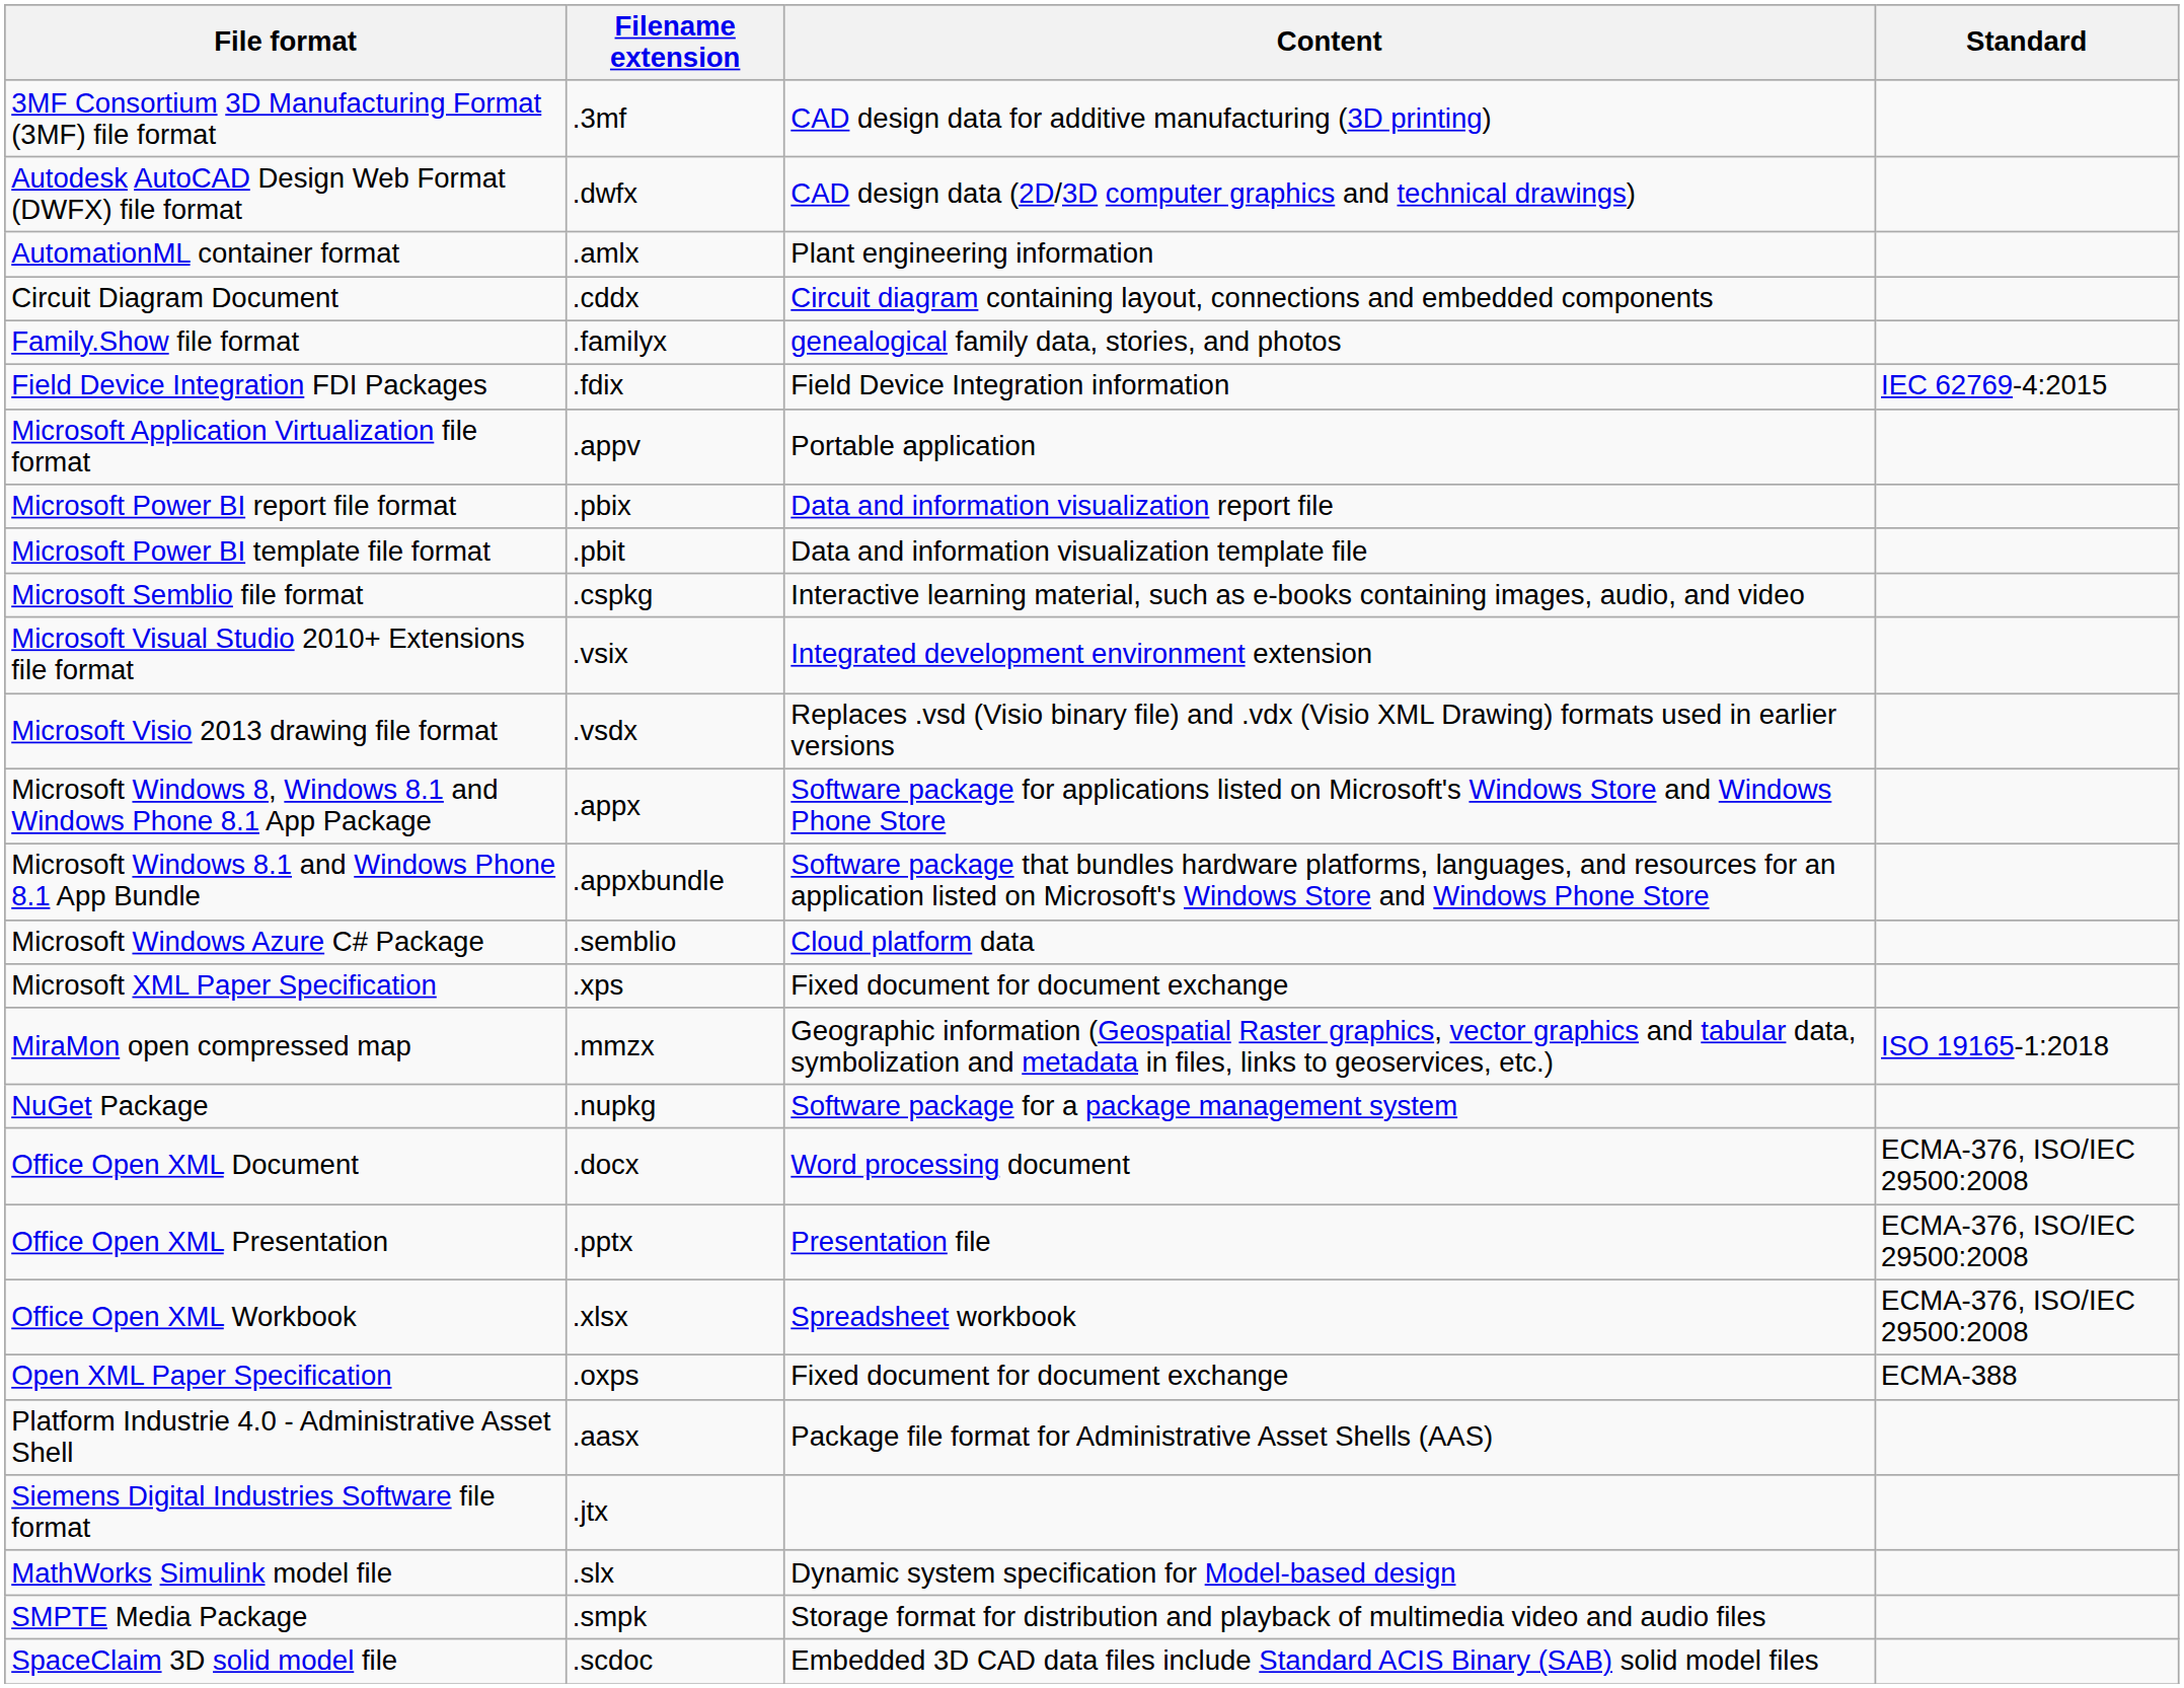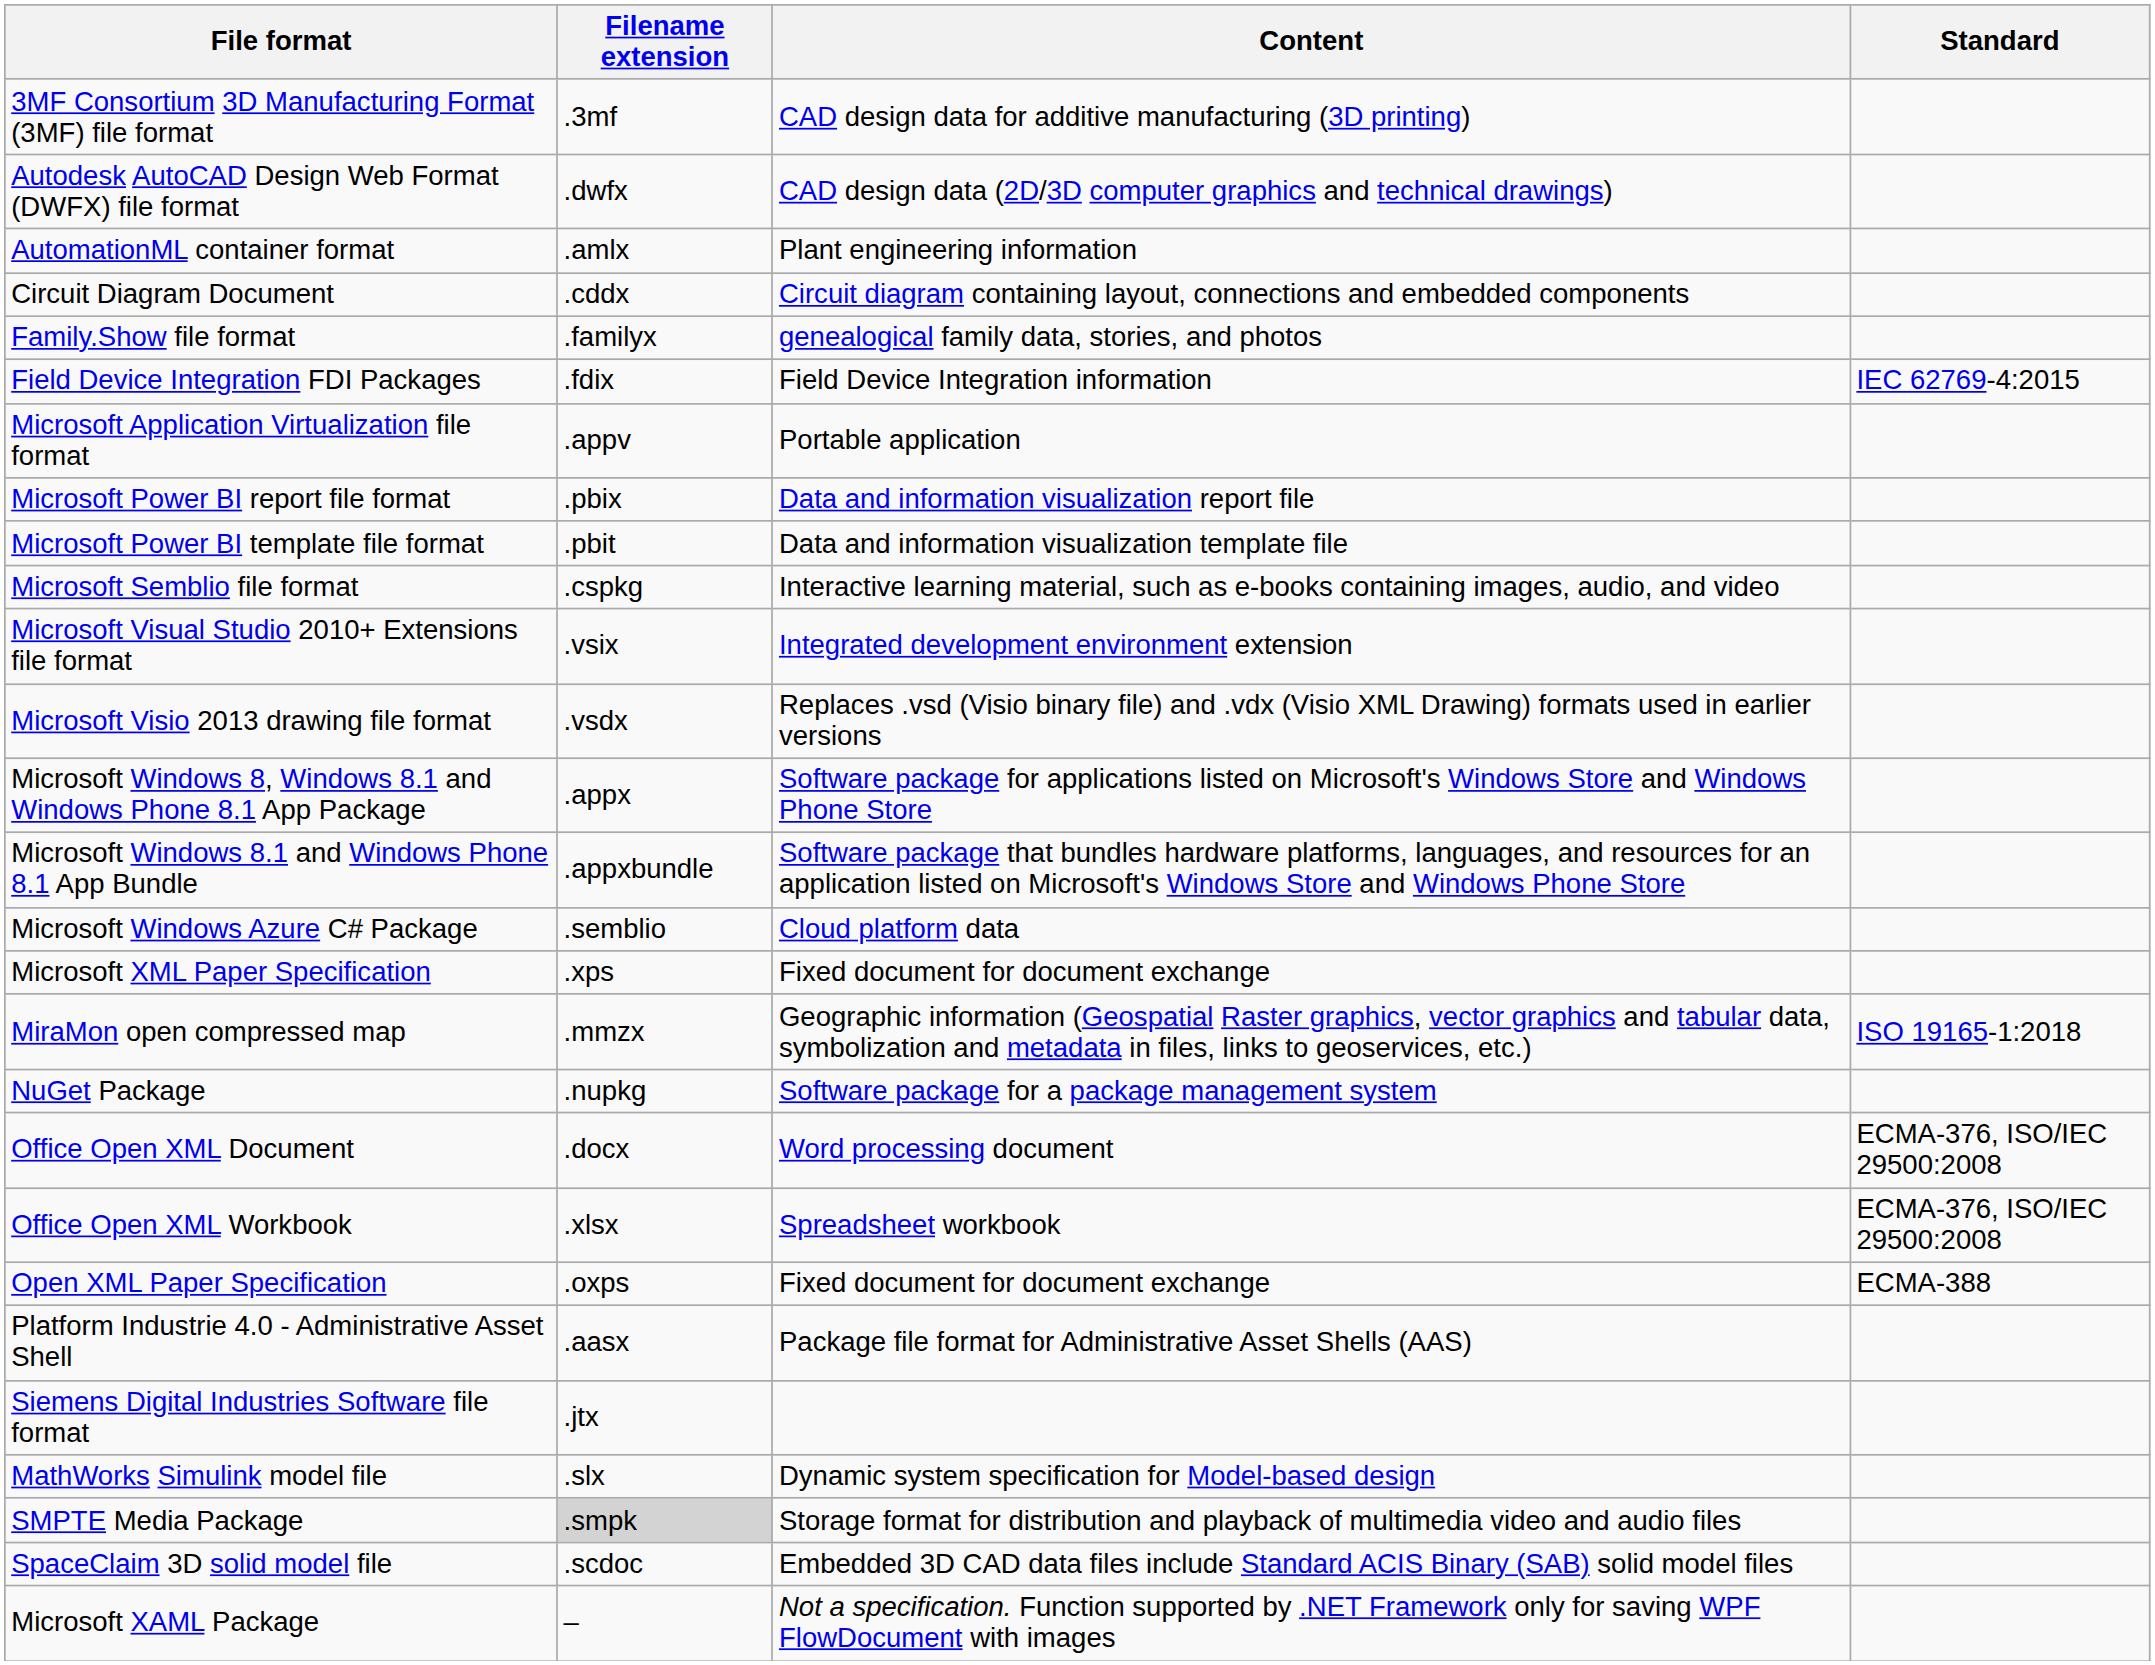- row: Office Open XML Presentation | .pptx | Presentation file | ECMA-376, ISO/IEC 29500:2008
SMPTE Media Package | Filename extension: no background -> lightgrey background
+ row: Microsoft XAML Package | – | Not a specification. Function supported by .NET Framework only for saving WPF FlowDocument with images
